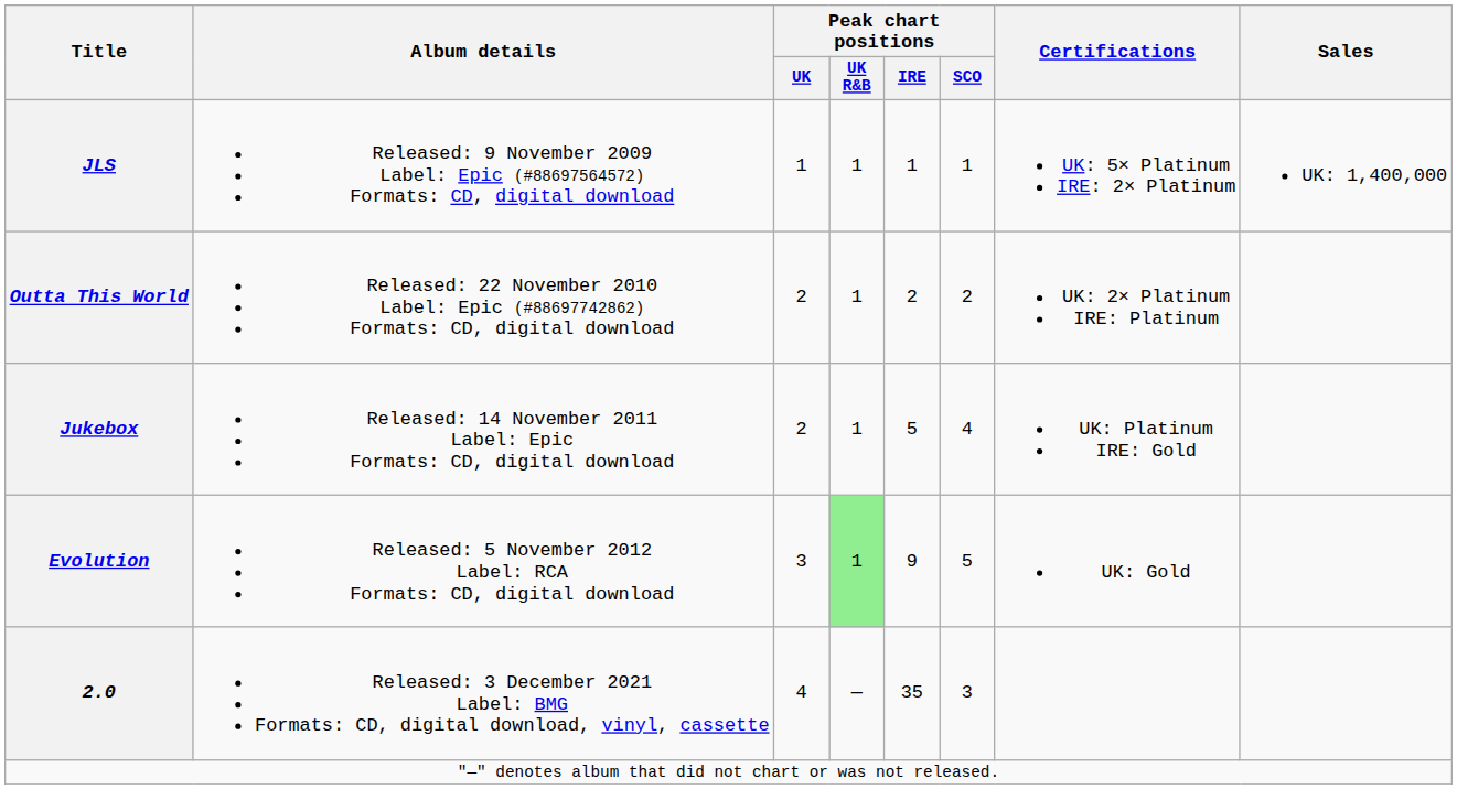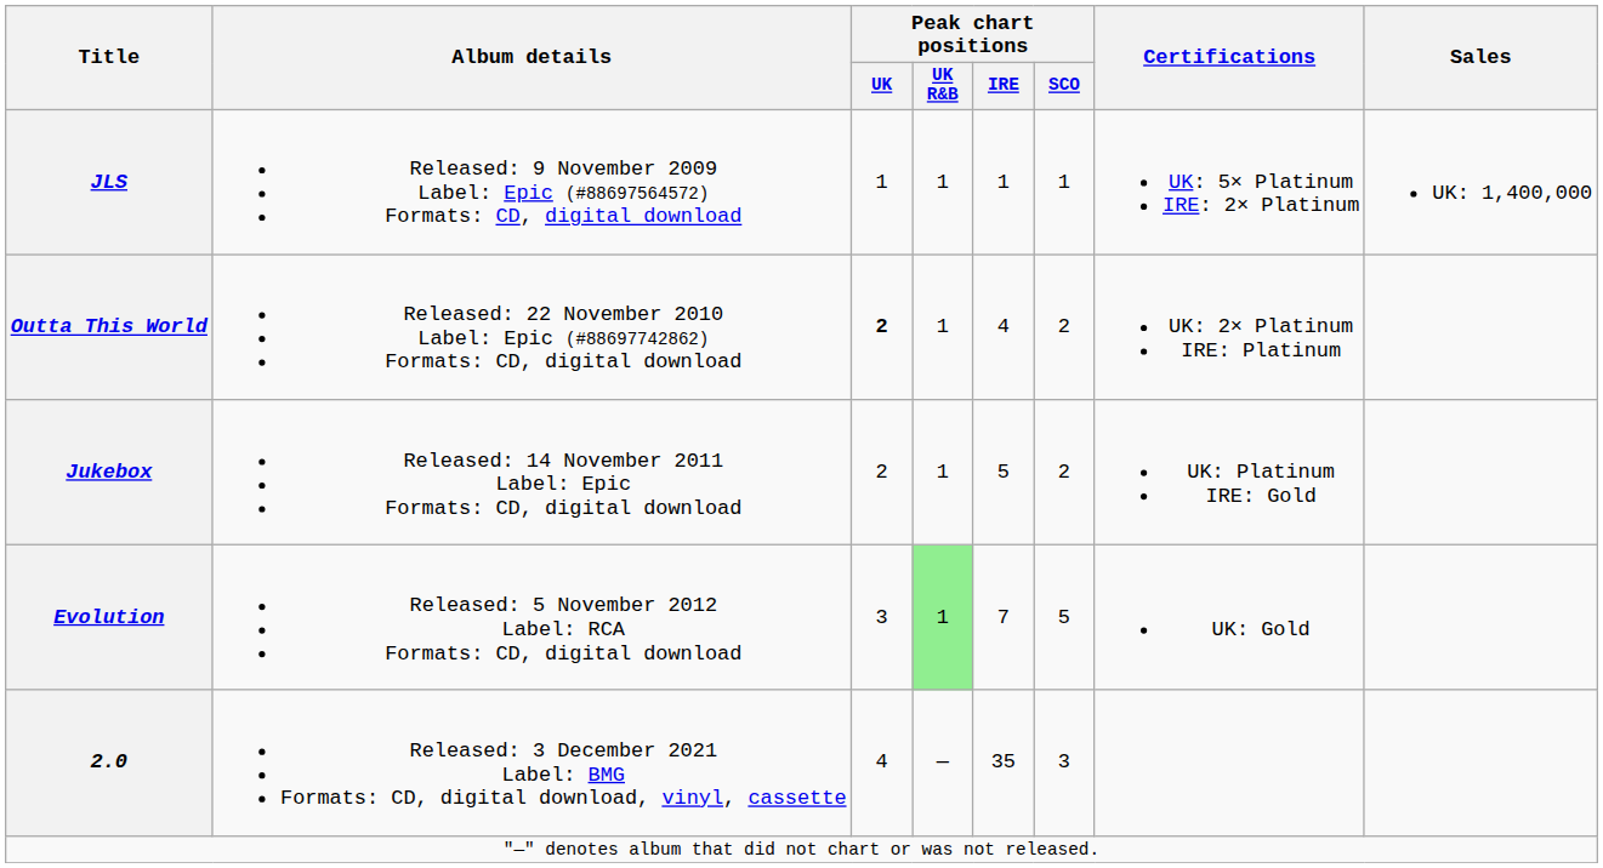Outta This World | Peak chart positions / UK: normal -> bold
Outta This World | Peak chart positions / IRE: 2 -> 4
Jukebox | Peak chart positions / SCO: 4 -> 2
Evolution | Peak chart positions / IRE: 9 -> 7
